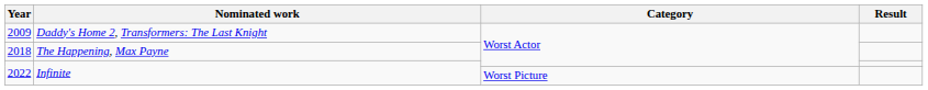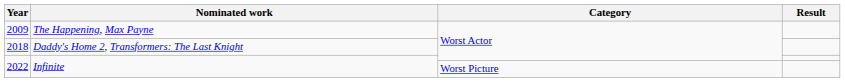2009 | Nominated work: Daddy's Home 2, Transformers: The Last Knight -> The Happening, Max Payne
2018 | Nominated work: The Happening, Max Payne -> Daddy's Home 2, Transformers: The Last Knight
